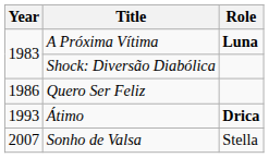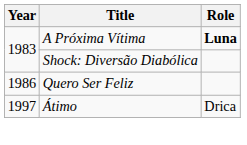Átimo | Year: 1993 -> 1997
Átimo | Role: bold -> normal
- row: 2007 | Sonho de Valsa | Stella
